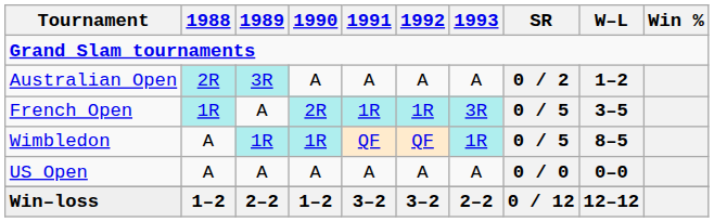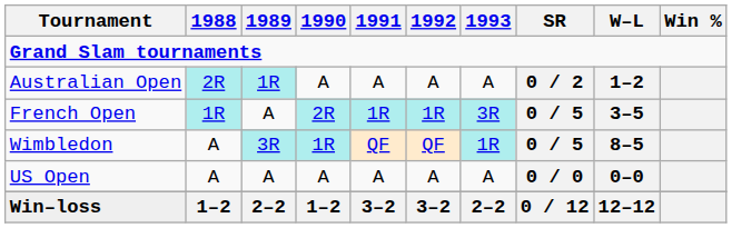Australian Open | 1989: 3R -> 1R
Wimbledon | 1989: 1R -> 3R
